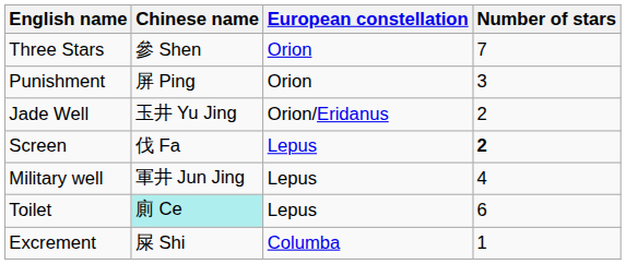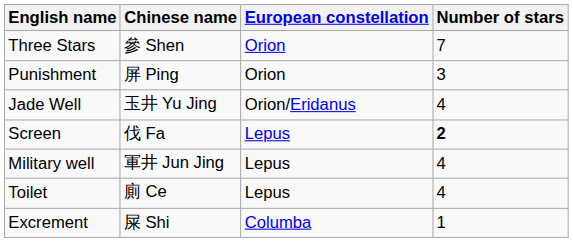Jade Well | Number of stars: 2 -> 4
Toilet | Chinese name: paleturquoise background -> no background
Toilet | Number of stars: 6 -> 4
